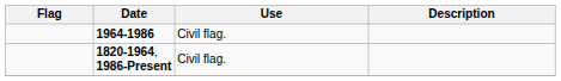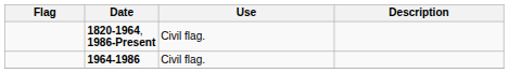rows swapped: 1820-1964, 1986-Present <-> 1964-1986
